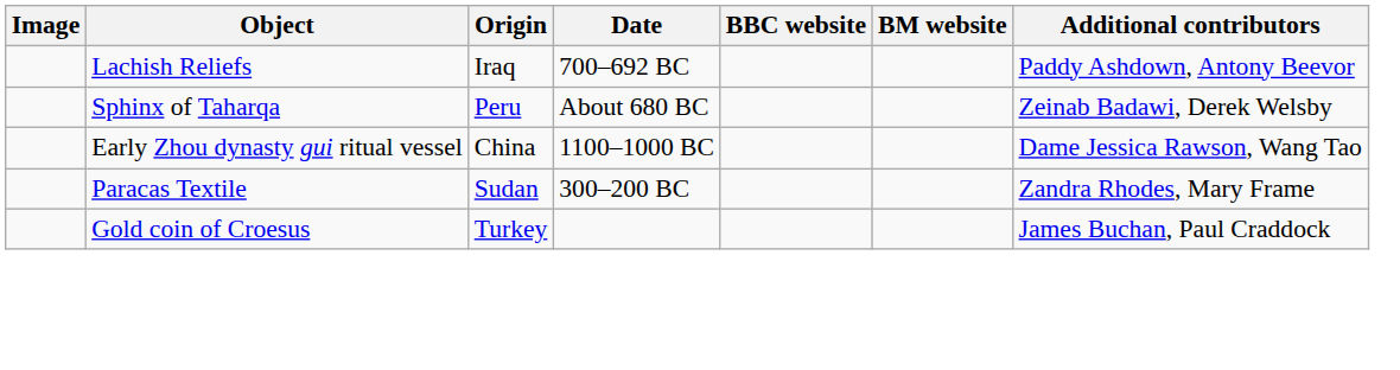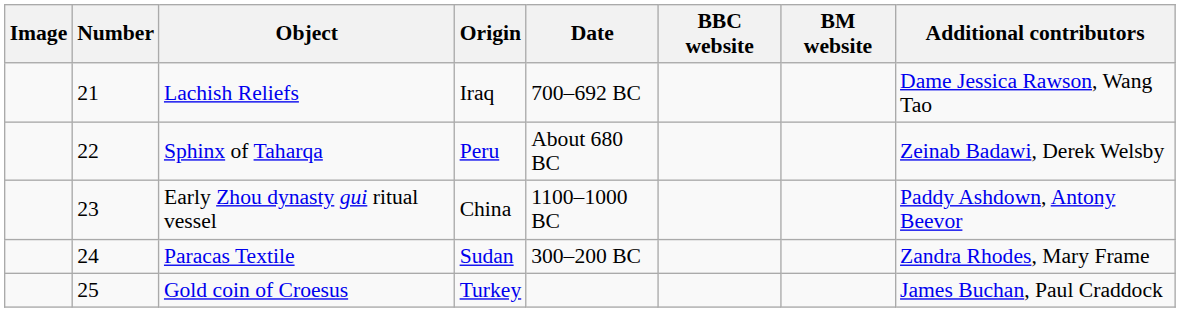+ column: Number | 21 | 22 | 23 | 24 | 25
Lachish Reliefs | Additional contributors: Paddy Ashdown, Antony Beevor -> Dame Jessica Rawson, Wang Tao
Early Zhou dynasty gui ritual vessel | Additional contributors: Dame Jessica Rawson, Wang Tao -> Paddy Ashdown, Antony Beevor
